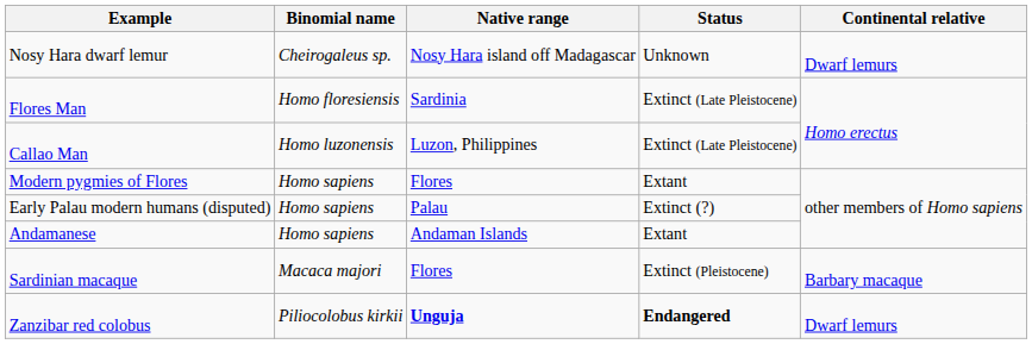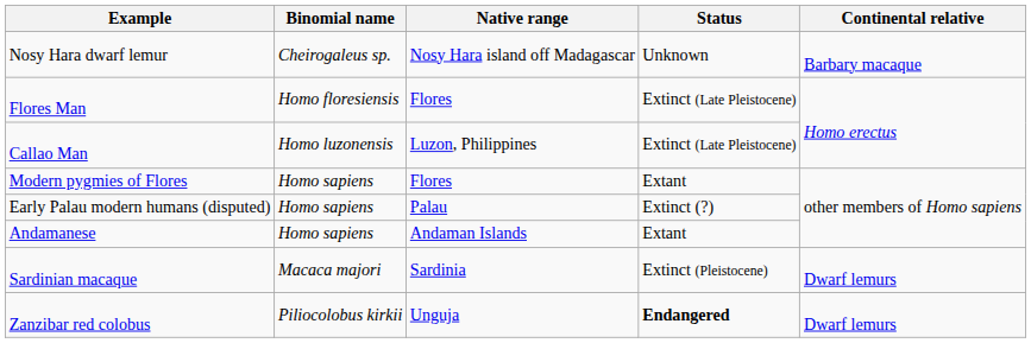Nosy Hara dwarf lemur | Continental relative: Dwarf lemurs -> Barbary macaque
Flores Man | Native range: Sardinia -> Flores
Sardinian macaque | Native range: Flores -> Sardinia
Sardinian macaque | Continental relative: Barbary macaque -> Dwarf lemurs
Zanzibar red colobus | Native range: bold -> normal
